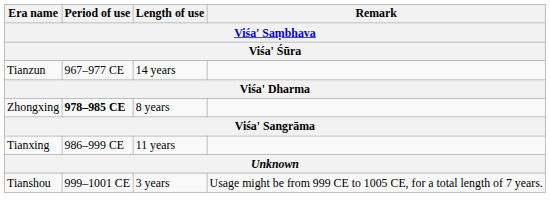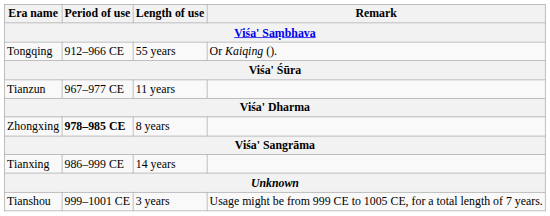+ row: Tongqing | 912–966 CE | 55 years | Or Kaiqing ().
Tianzun | Length of use: 14 years -> 11 years
Tianxing | Length of use: 11 years -> 14 years
